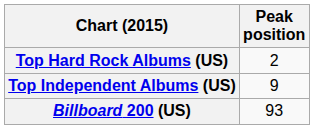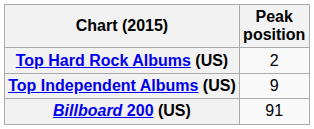Billboard 200 (US) | Peak position: 93 -> 91
